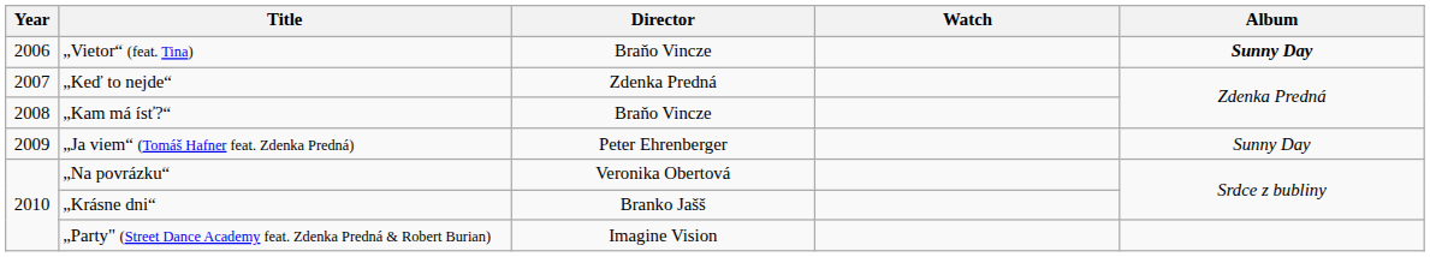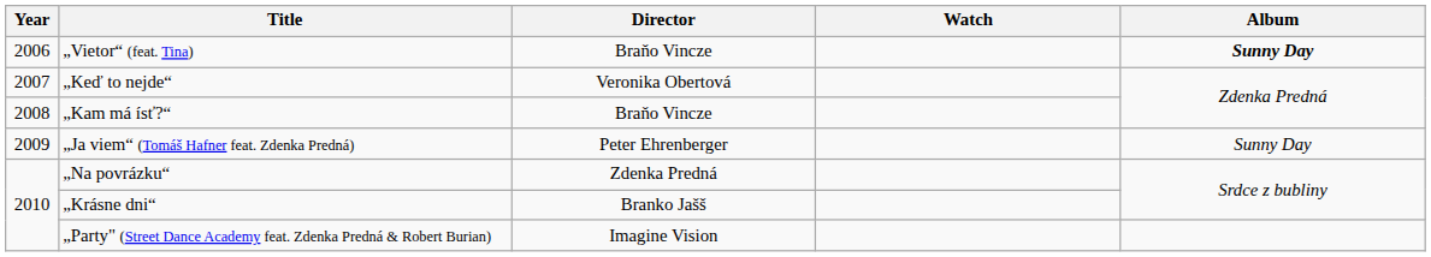„Keď to nejde“ | Director: Zdenka Predná -> Veronika Obertová
„Na povrázku“ | Director: Veronika Obertová -> Zdenka Predná
